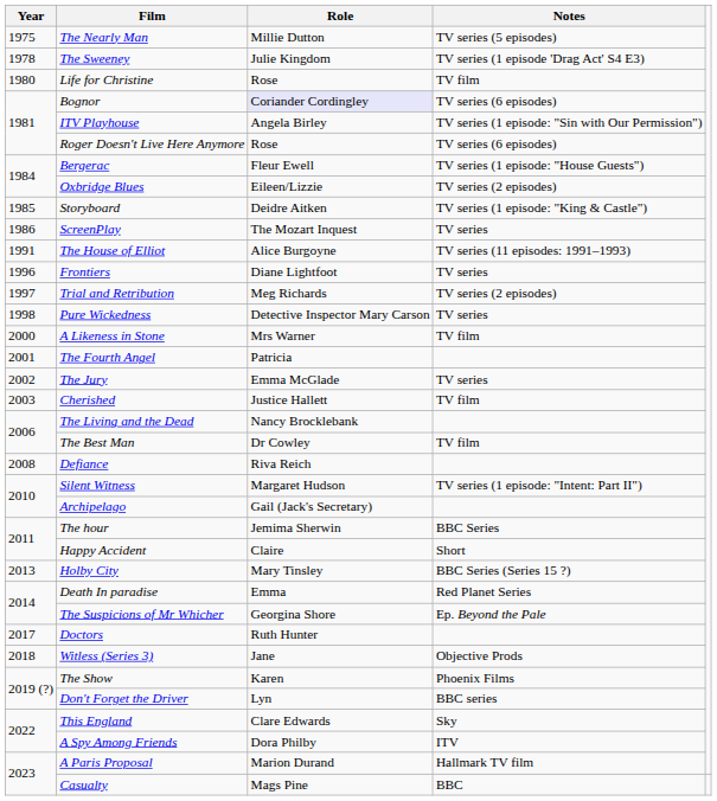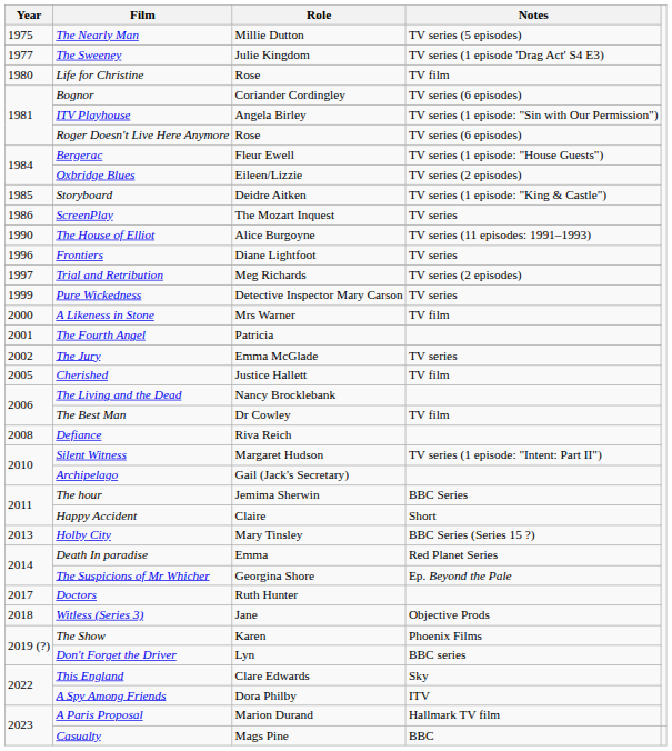The Sweeney | Year: 1978 -> 1977
Bognor | Role: lavender background -> no background
The House of Elliot | Year: 1991 -> 1990
Pure Wickedness | Year: 1998 -> 1999
Cherished | Year: 2003 -> 2005
